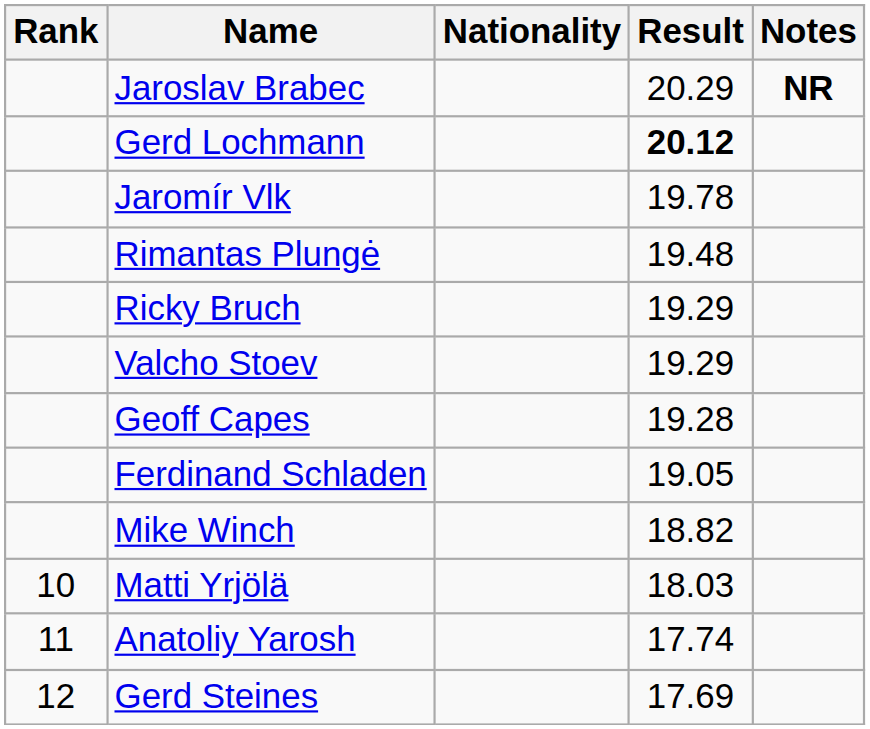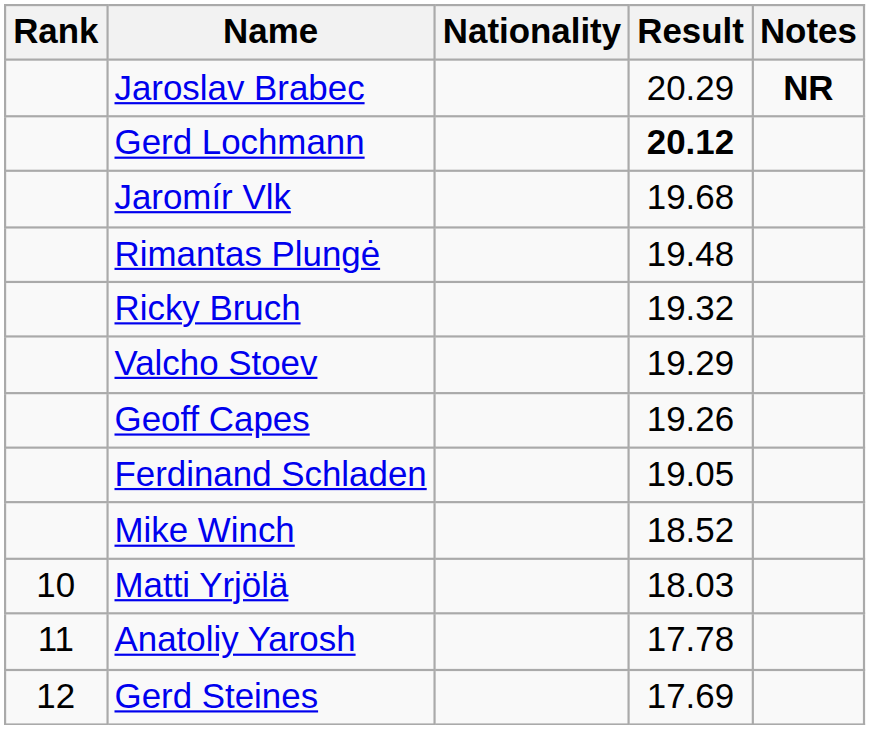Jaromír Vlk | Result: 19.78 -> 19.68
Ricky Bruch | Result: 19.29 -> 19.32
Geoff Capes | Result: 19.28 -> 19.26
Mike Winch | Result: 18.82 -> 18.52
Anatoliy Yarosh | Result: 17.74 -> 17.78
